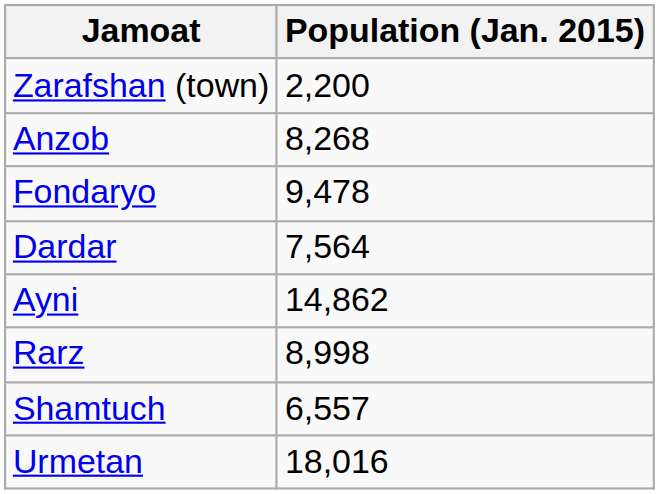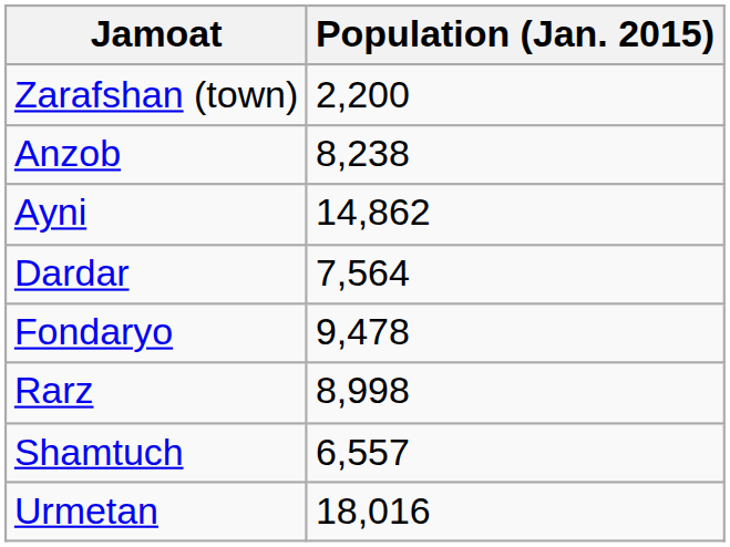Anzob | Population (Jan. 2015): 8,268 -> 8,238
rows swapped: Ayni <-> Fondaryo
